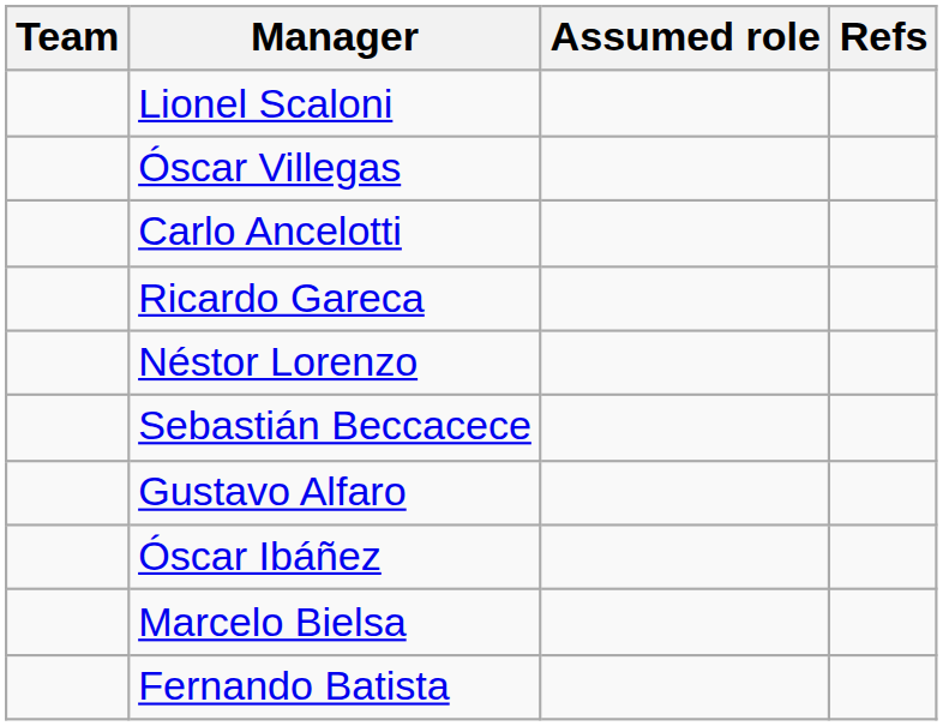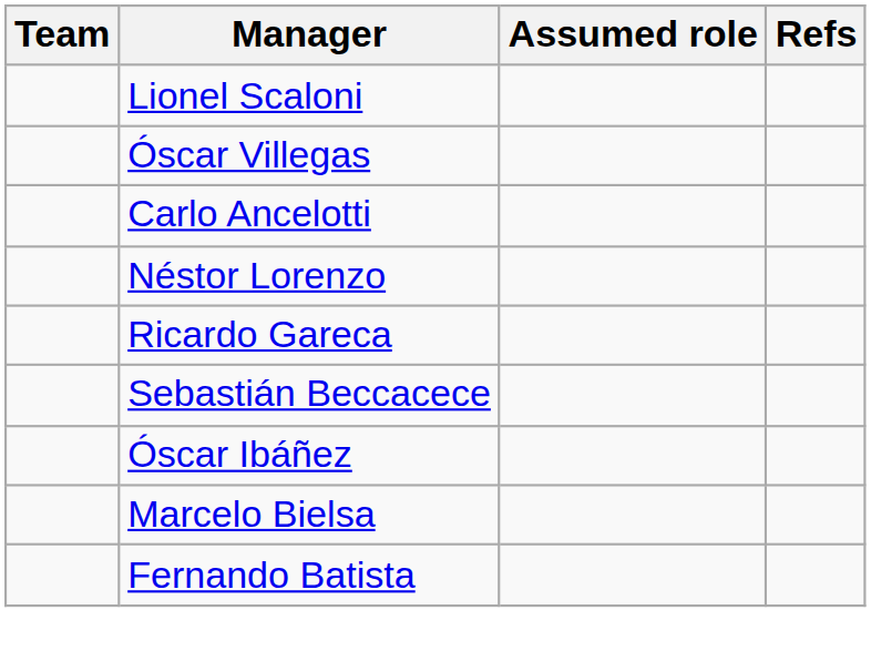rows swapped: Ricardo Gareca <-> Néstor Lorenzo
- row: Gustavo Alfaro
